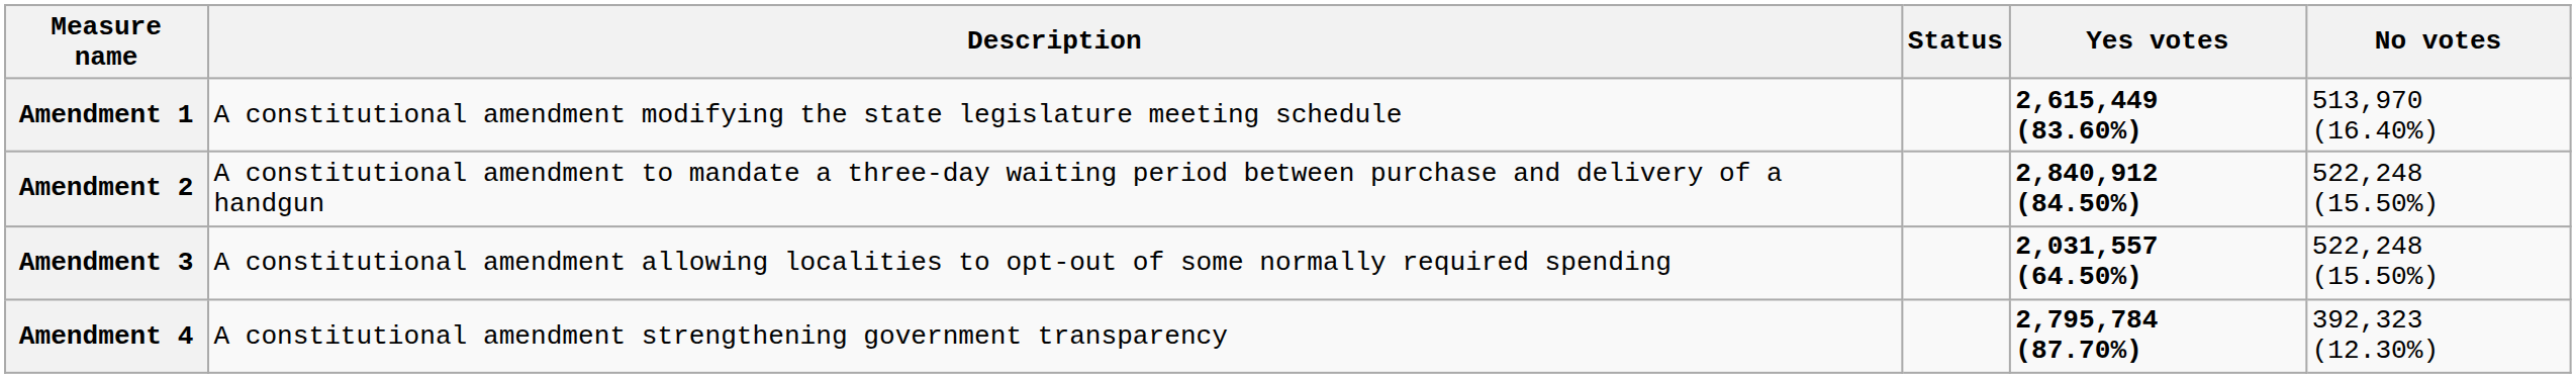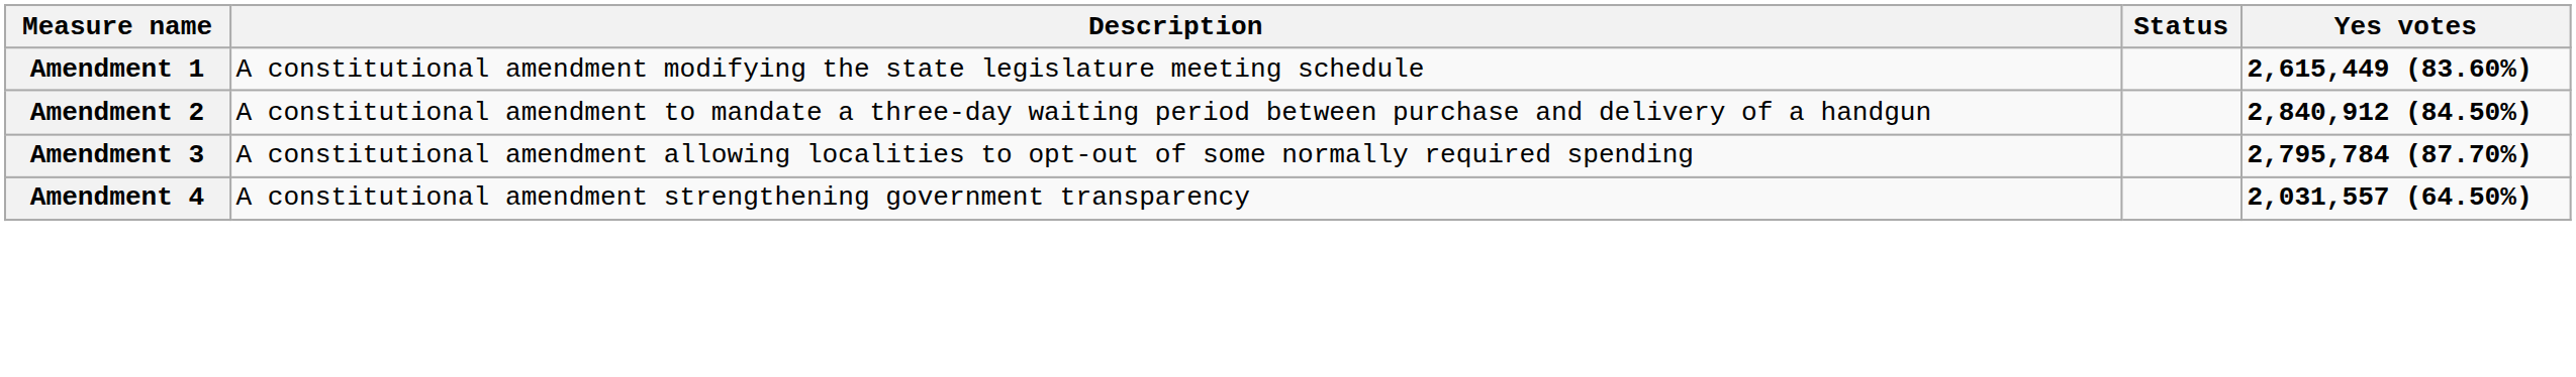- column: No votes | 513,970 (16.40%) | 522,248 (15.50%) | 522,248 (15.50%) | 392,323 (12.30%)
Amendment 3 | Yes votes: 2,031,557 (64.50%) -> 2,795,784 (87.70%)
Amendment 4 | Yes votes: 2,795,784 (87.70%) -> 2,031,557 (64.50%)
